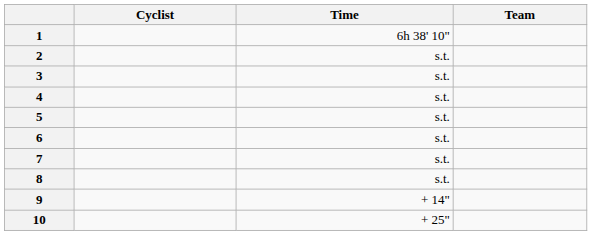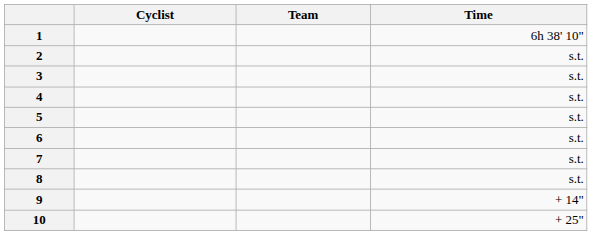columns swapped: Team <-> Time
